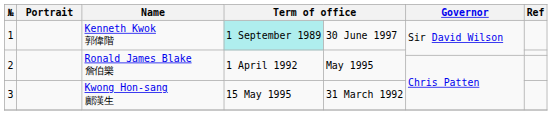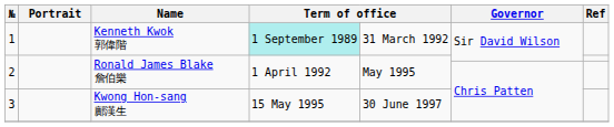1 | column 5: 30 June 1997 -> 31 March 1992
3 | column 5: 31 March 1992 -> 30 June 1997
